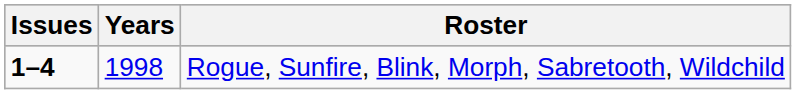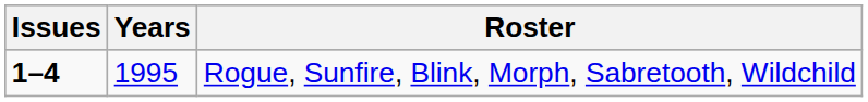Rogue, Sunfire, Blink, Morph, Sabretooth, Wildchild | Years: 1998 -> 1995
